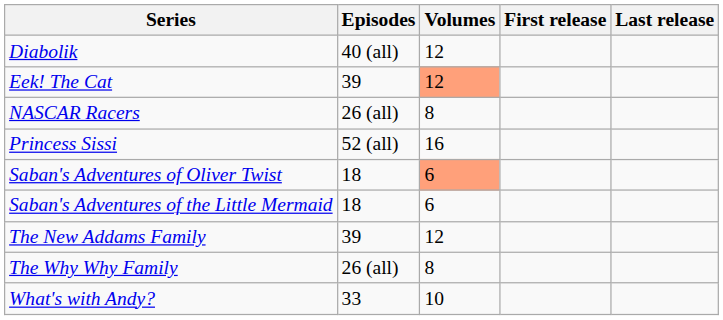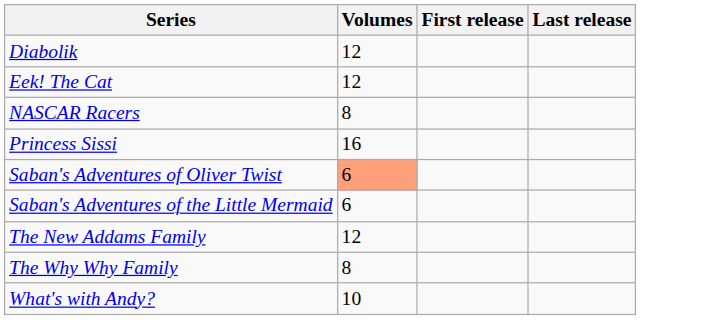- column: Episodes | 40 (all) | 39 | 26 (all) | 52 (all) | 18 | 18 | 39 | 26 (all) | 33
Eek! The Cat | Volumes: lightsalmon background -> no background
